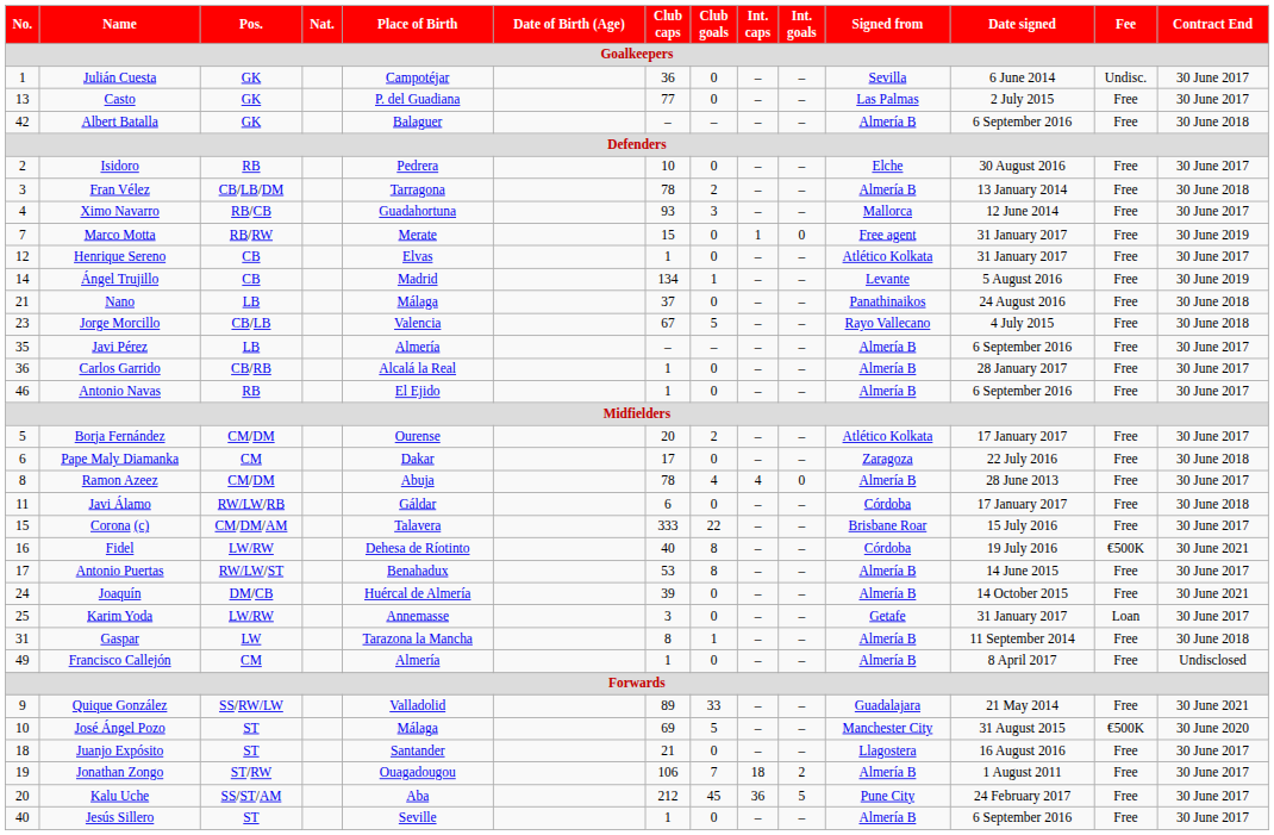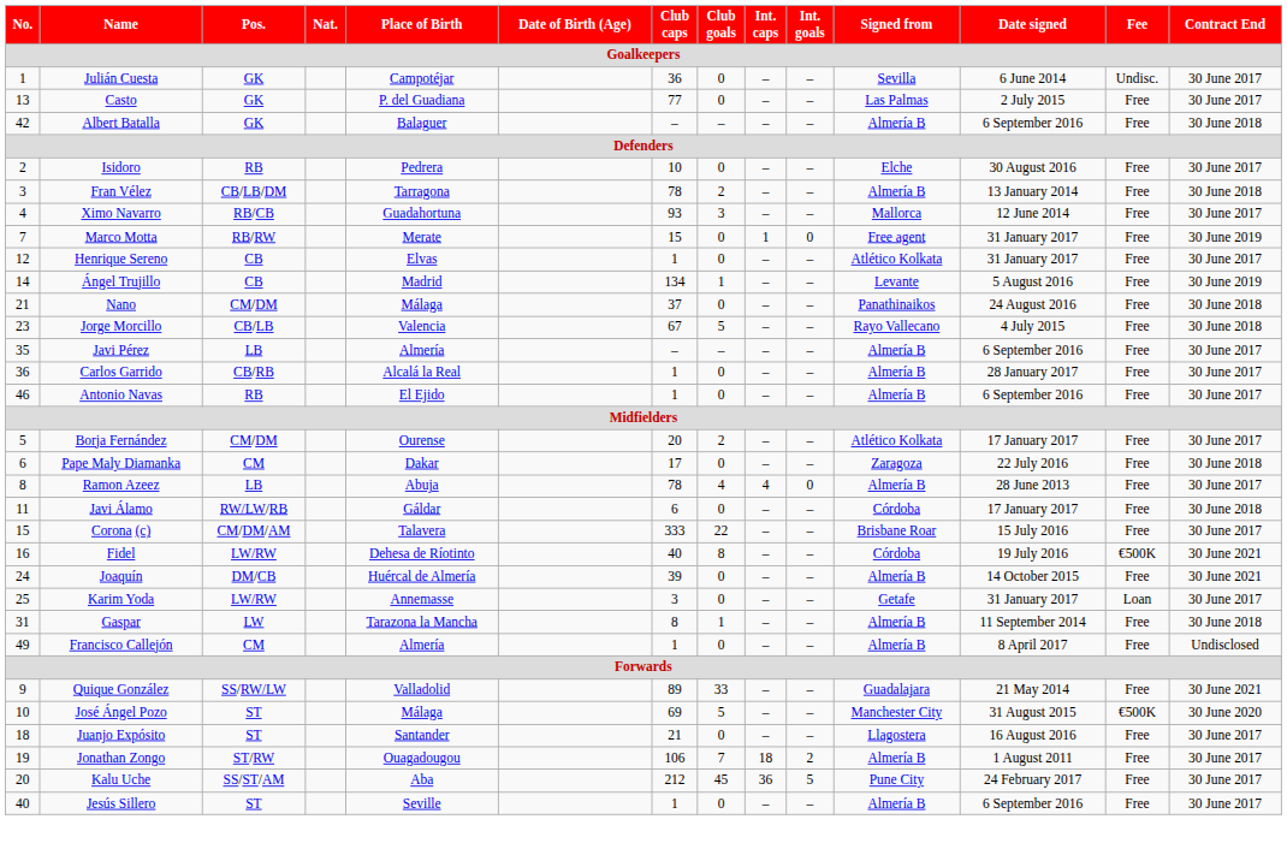Nano | Pos.: LB -> CM/DM
Ramon Azeez | Pos.: CM/DM -> LB
- row: 17 | Antonio Puertas | RW/LW/ST | Benahadux | 53 | 8 | – | – | Almería B | 14 June 2015 | Free | 30 June 2017
